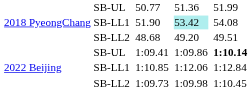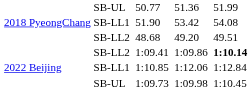51.90 | column 6: paleturquoise background -> no background
1:09.41 | column 2: SB-UL -> SB-LL2
1:09.73 | column 2: SB-LL2 -> SB-UL
